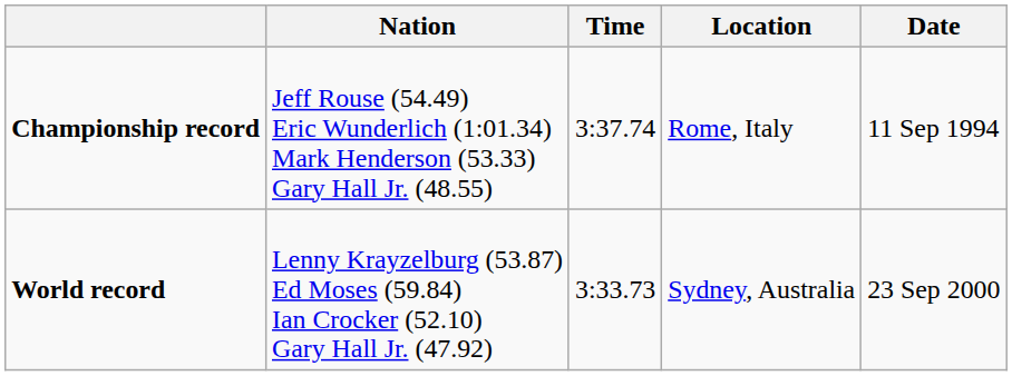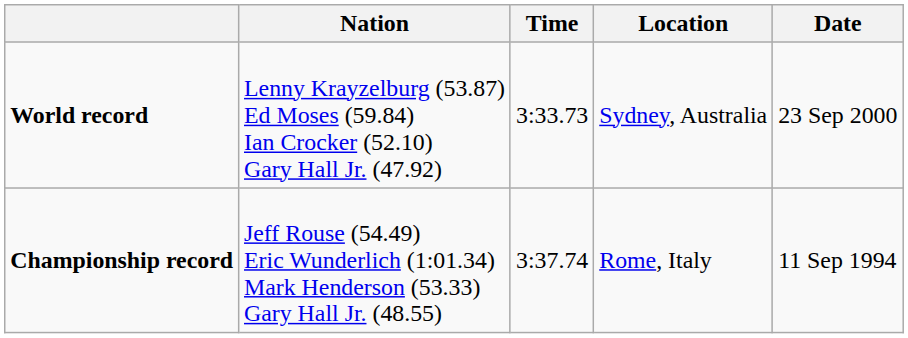rows swapped: World record <-> Championship record
